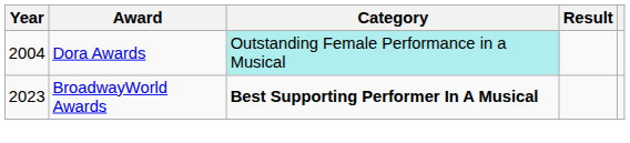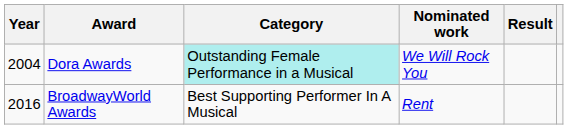+ column: Nominated work | We Will Rock You | Rent
BroadwayWorld Awards | Year: 2023 -> 2016
BroadwayWorld Awards | Category: bold -> normal
